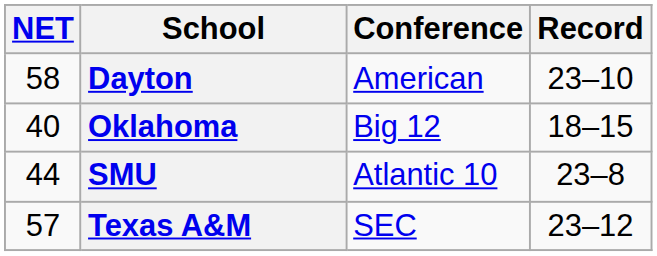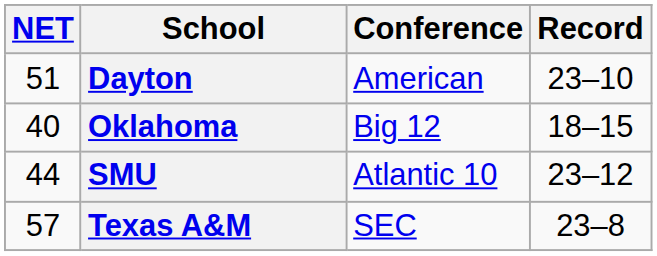Dayton | NET: 58 -> 51
SMU | Record: 23–8 -> 23–12
Texas A&M | Record: 23–12 -> 23–8
